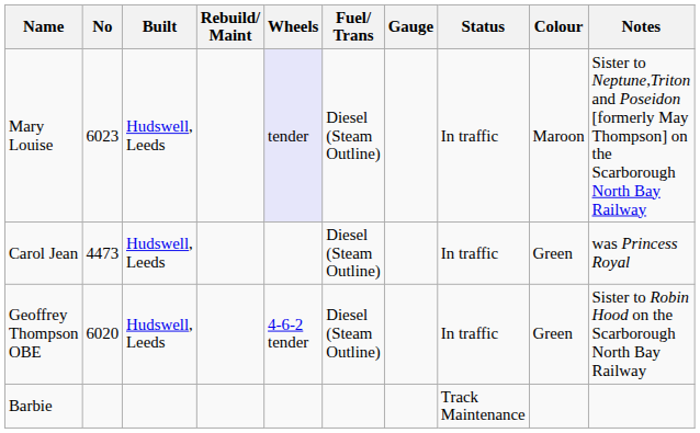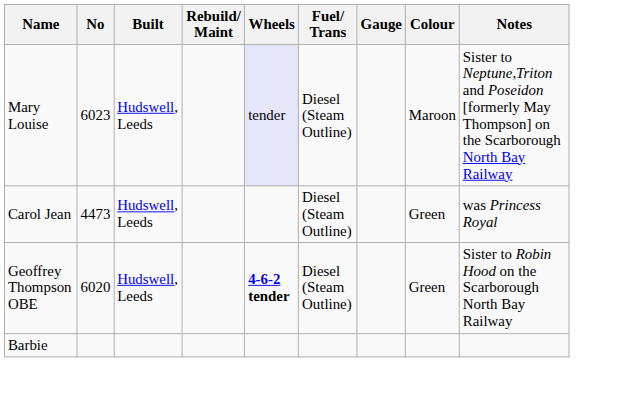- column: Status | In traffic | In traffic | In traffic | Track Maintenance
Geoffrey Thompson OBE | Wheels: normal -> bold
